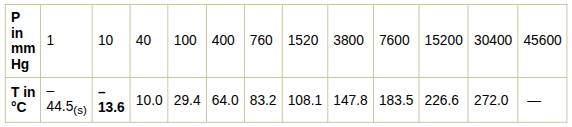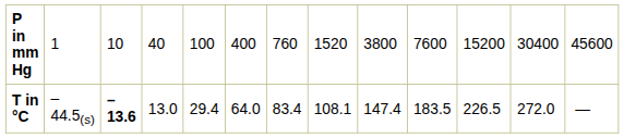T in °C | column 4: 10.0 -> 13.0
T in °C | column 7: 83.2 -> 83.4
T in °C | column 9: 147.8 -> 147.4
T in °C | column 11: 226.6 -> 226.5
